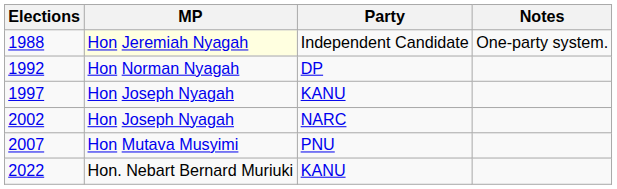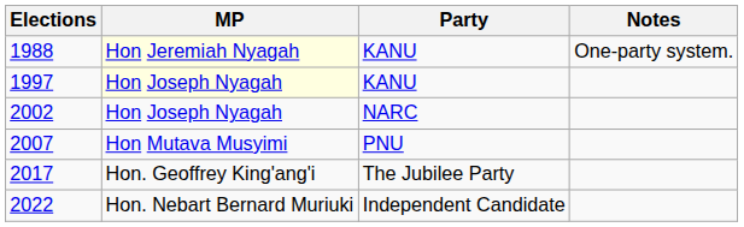1988 | Party: Independent Candidate -> KANU
- row: 1992 | Hon Norman Nyagah | DP
1997 | MP: no background -> lightyellow background
+ row: 2017 | Hon. Geoffrey King'ang'i | The Jubilee Party
2022 | Party: KANU -> Independent Candidate
